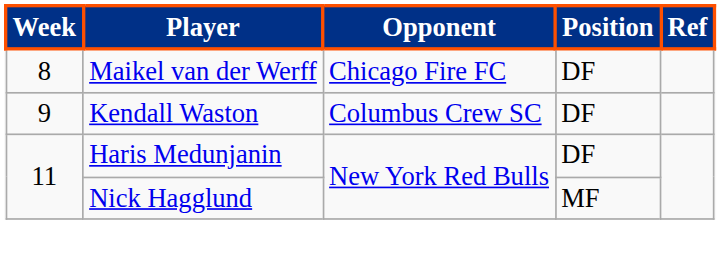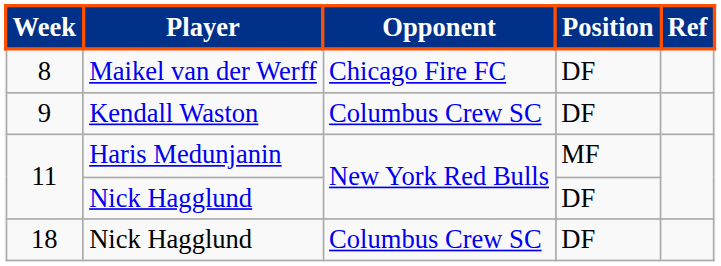11 / Haris Medunjanin | Position: DF -> MF
11 / Nick Hagglund | Position: MF -> DF
+ row: 18 | Nick Hagglund | Columbus Crew SC | DF
